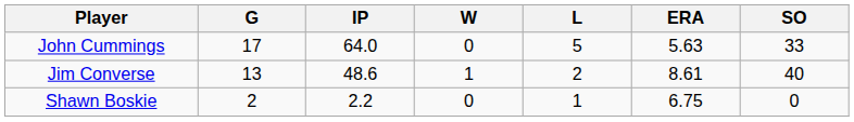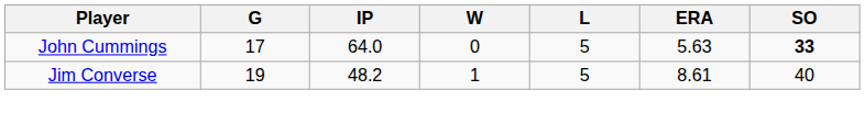John Cummings | SO: normal -> bold
Jim Converse | G: 13 -> 19
Jim Converse | IP: 48.6 -> 48.2
Jim Converse | L: 2 -> 5
- row: Shawn Boskie | 2 | 2.2 | 0 | 1 | 6.75 | 0
